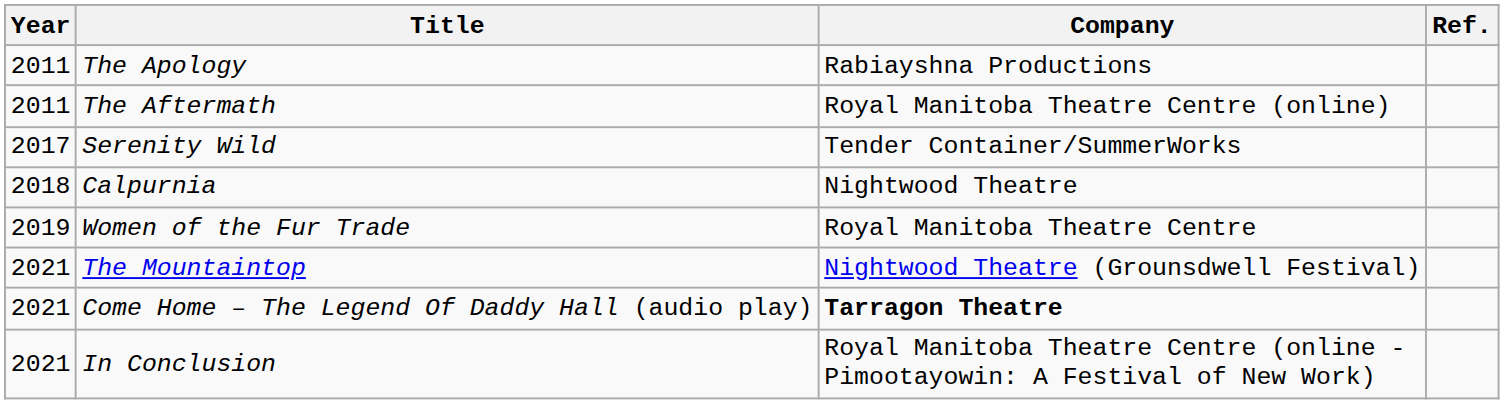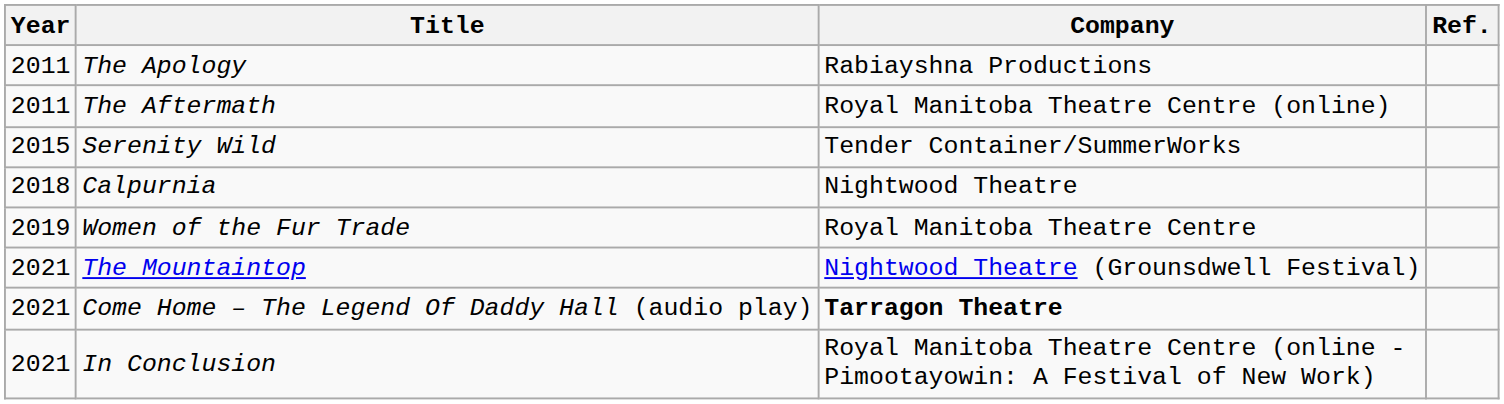Serenity Wild | Year: 2017 -> 2015
